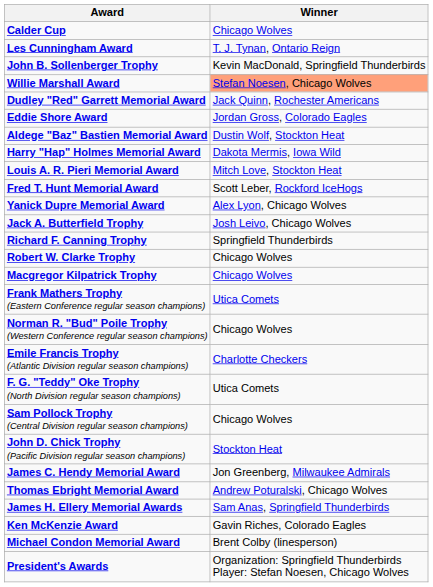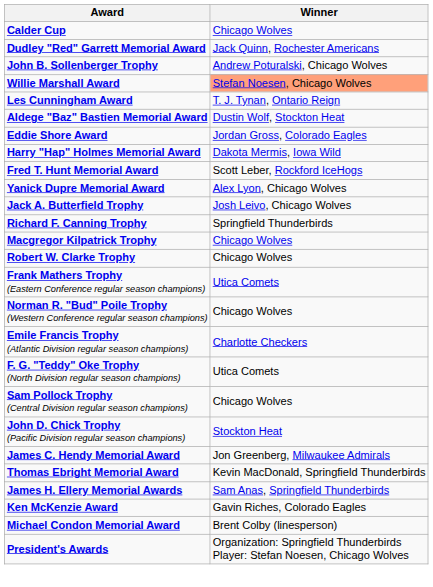rows swapped: Les Cunningham Award <-> Dudley "Red" Garrett Memorial Award
John B. Sollenberger Trophy | Winner: Kevin MacDonald, Springfield Thunderbirds -> Andrew Poturalski, Chicago Wolves
rows swapped: Eddie Shore Award <-> Aldege "Baz" Bastien Memorial Award
- row: Louis A. R. Pieri Memorial Award | Mitch Love, Stockton Heat
rows swapped: Robert W. Clarke Trophy <-> Macgregor Kilpatrick Trophy
Thomas Ebright Memorial Award | Winner: Andrew Poturalski, Chicago Wolves -> Kevin MacDonald, Springfield Thunderbirds
